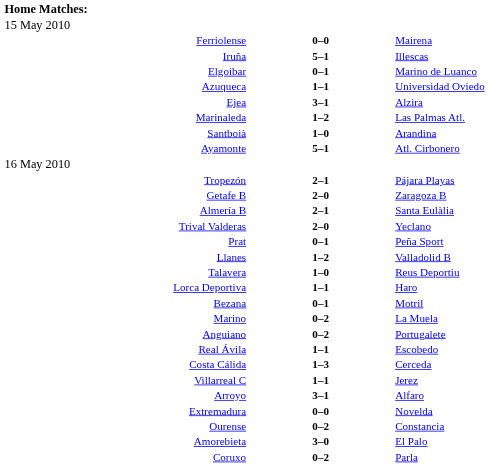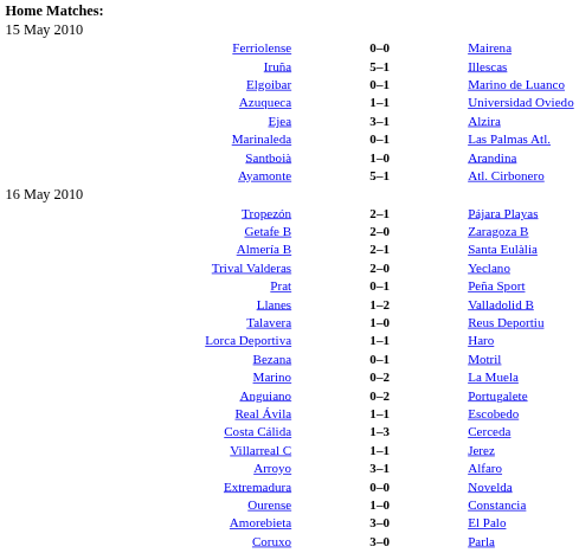Marinaleda | column 2: 1–2 -> 0–1
Ourense | column 2: 0–2 -> 1–0
Coruxo | column 2: 0–2 -> 3–0
